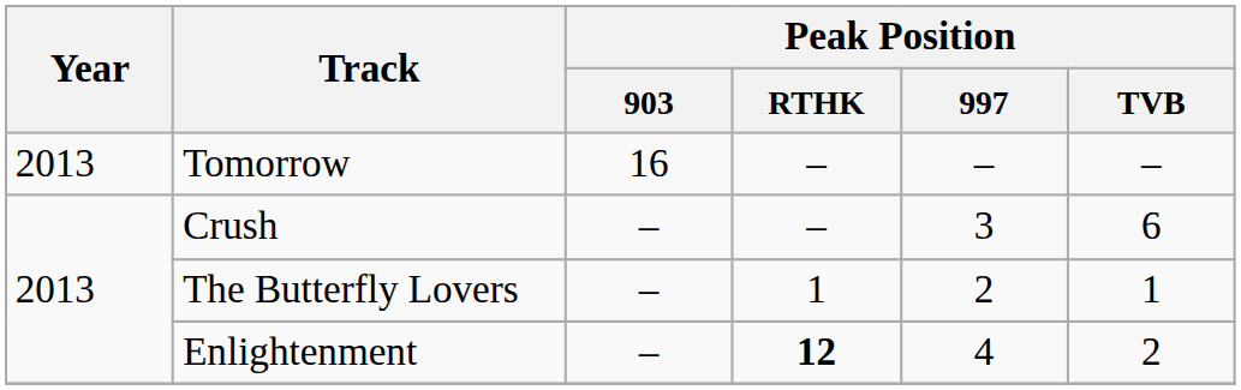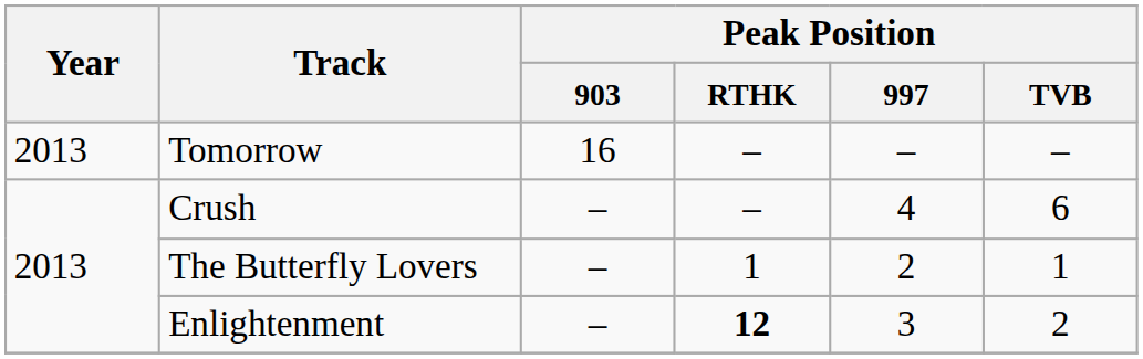Crush | Peak Position / 997: 3 -> 4
Enlightenment | Peak Position / 997: 4 -> 3
